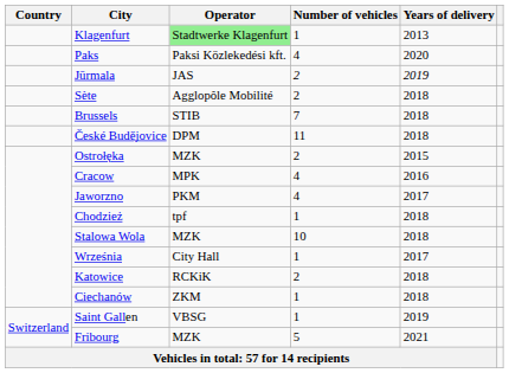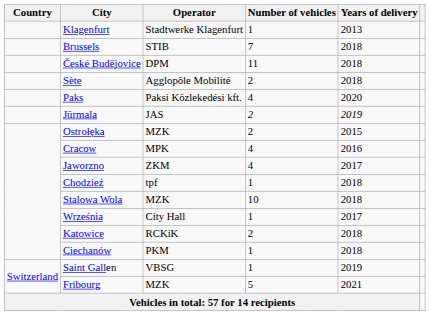Klagenfurt | Operator: lightgreen background -> no background
rows swapped: Brussels <-> Paks
rows swapped: České Budějovice <-> Jūrmala
Jaworzno | Operator: PKM -> ZKM
Ciechanów | Operator: ZKM -> PKM
